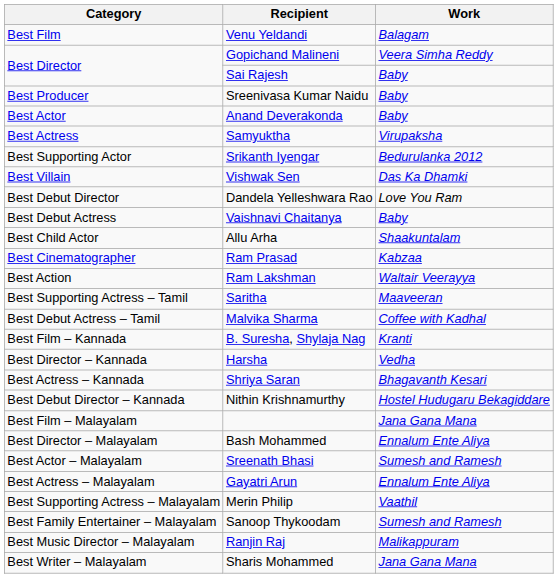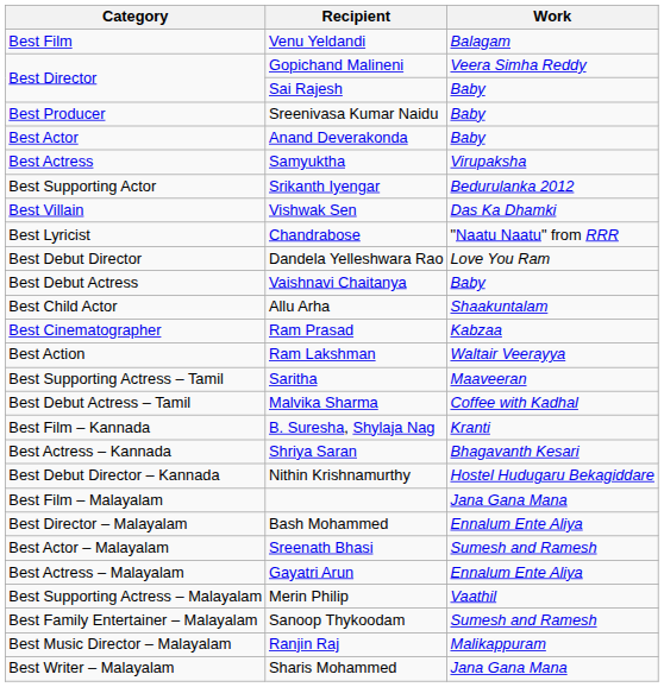+ row: Best Lyricist | Chandrabose | "Naatu Naatu" from RRR
- row: Best Director – Kannada | Harsha | Vedha
